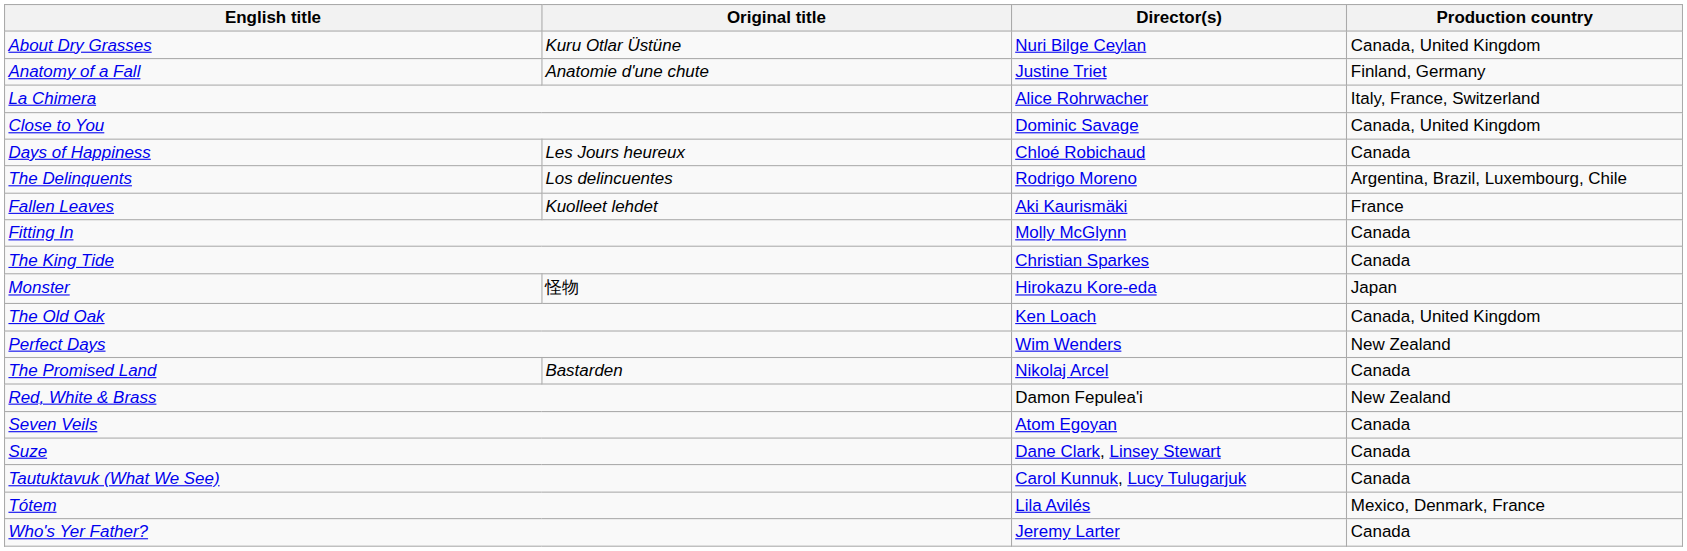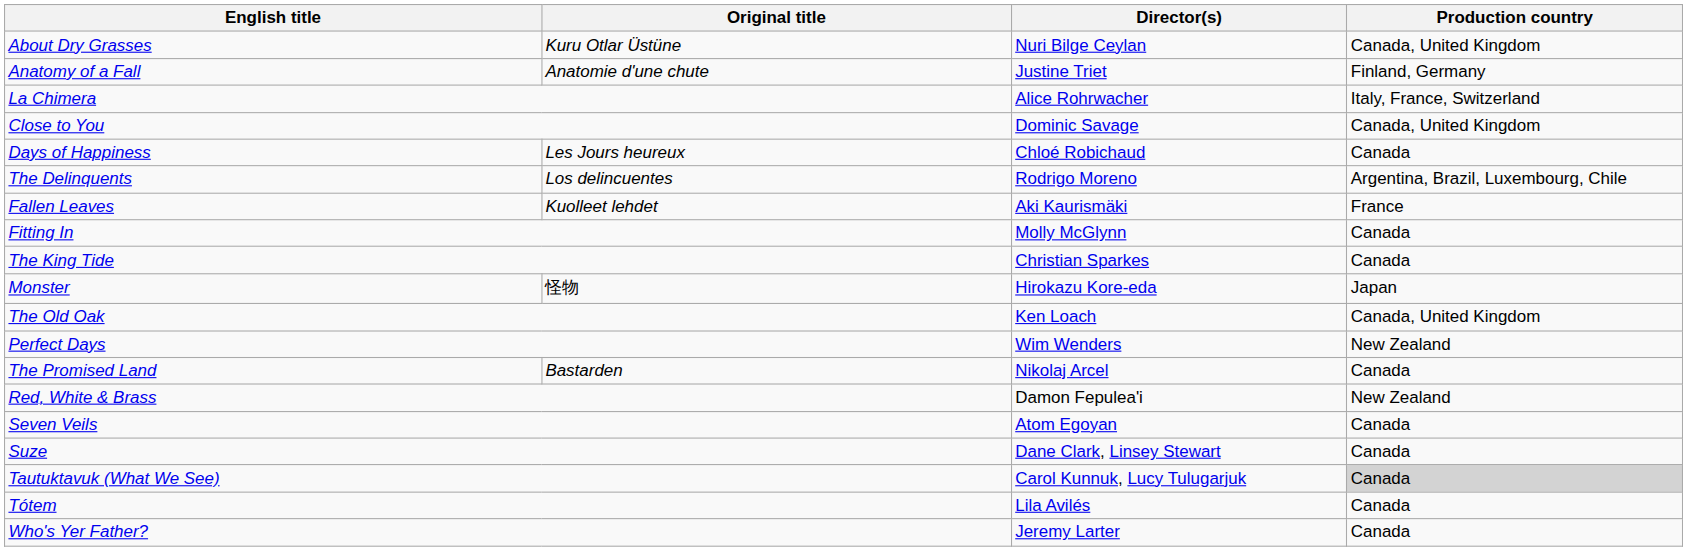Tautuktavuk (What We See) | Production country: no background -> lightgrey background
Tótem | Production country: Mexico, Denmark, France -> Canada
